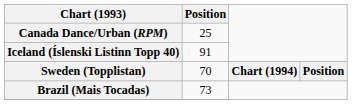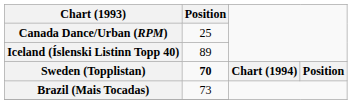Iceland (Íslenski Listinn Topp 40) | Position: 91 -> 89
Sweden (Topplistan) | Position: normal -> bold
